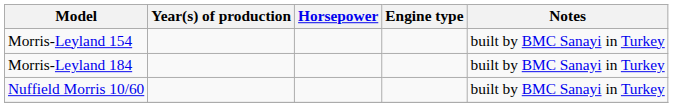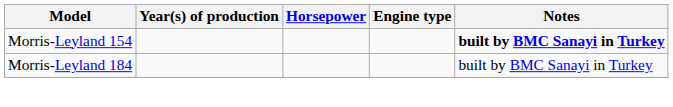Morris-Leyland 154 | Notes: normal -> bold
- row: Nuffield Morris 10/60 | built by BMC Sanayi in Turkey
